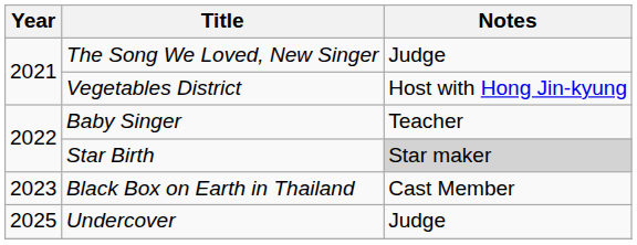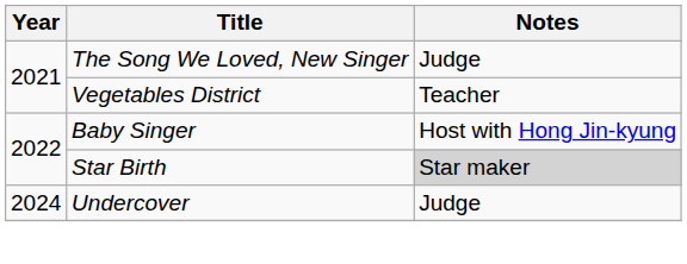Vegetables District | Notes: Host with Hong Jin-kyung -> Teacher
Baby Singer | Notes: Teacher -> Host with Hong Jin-kyung
- row: 2023 | Black Box on Earth in Thailand | Cast Member
Undercover | Year: 2025 -> 2024
